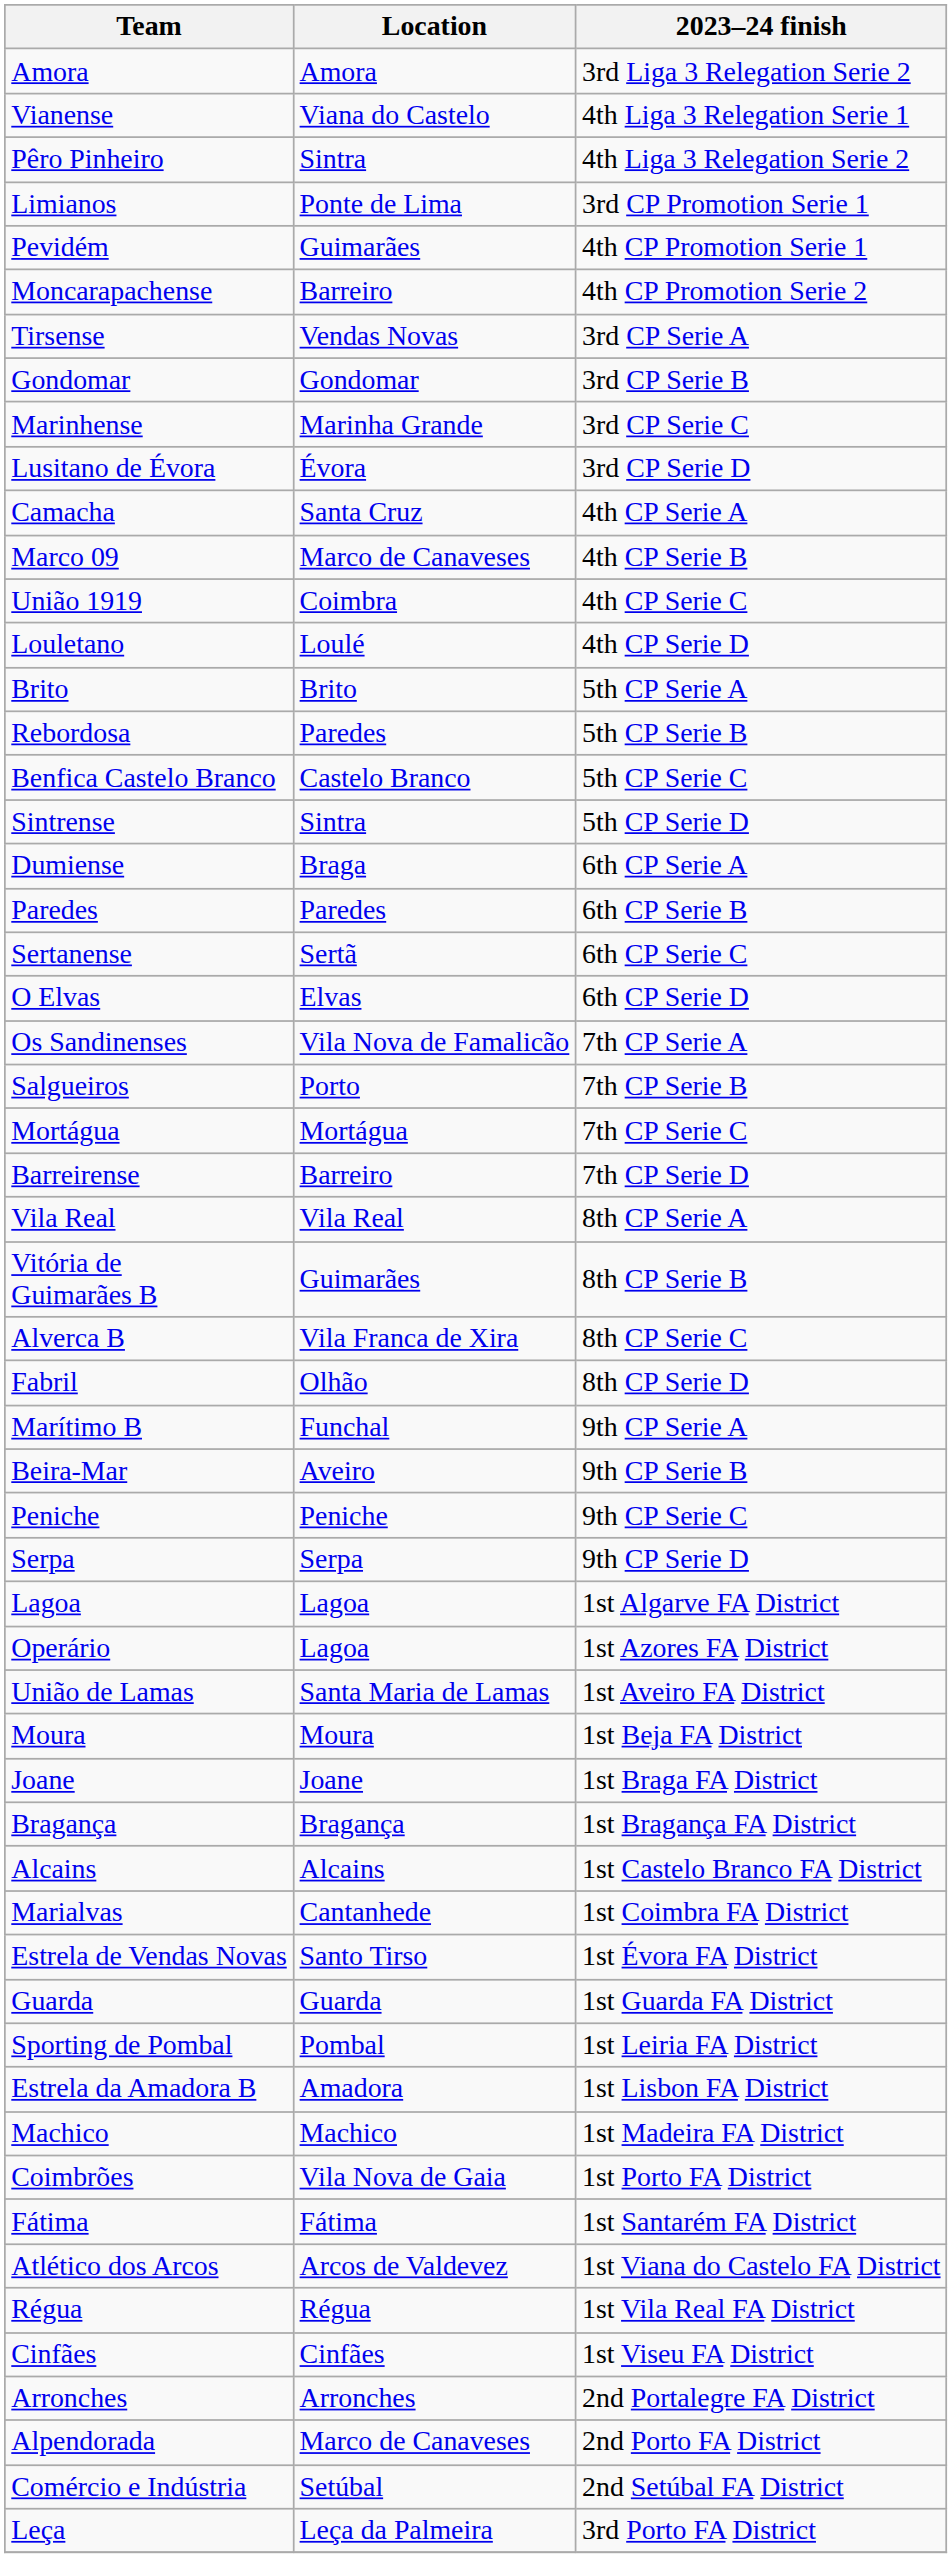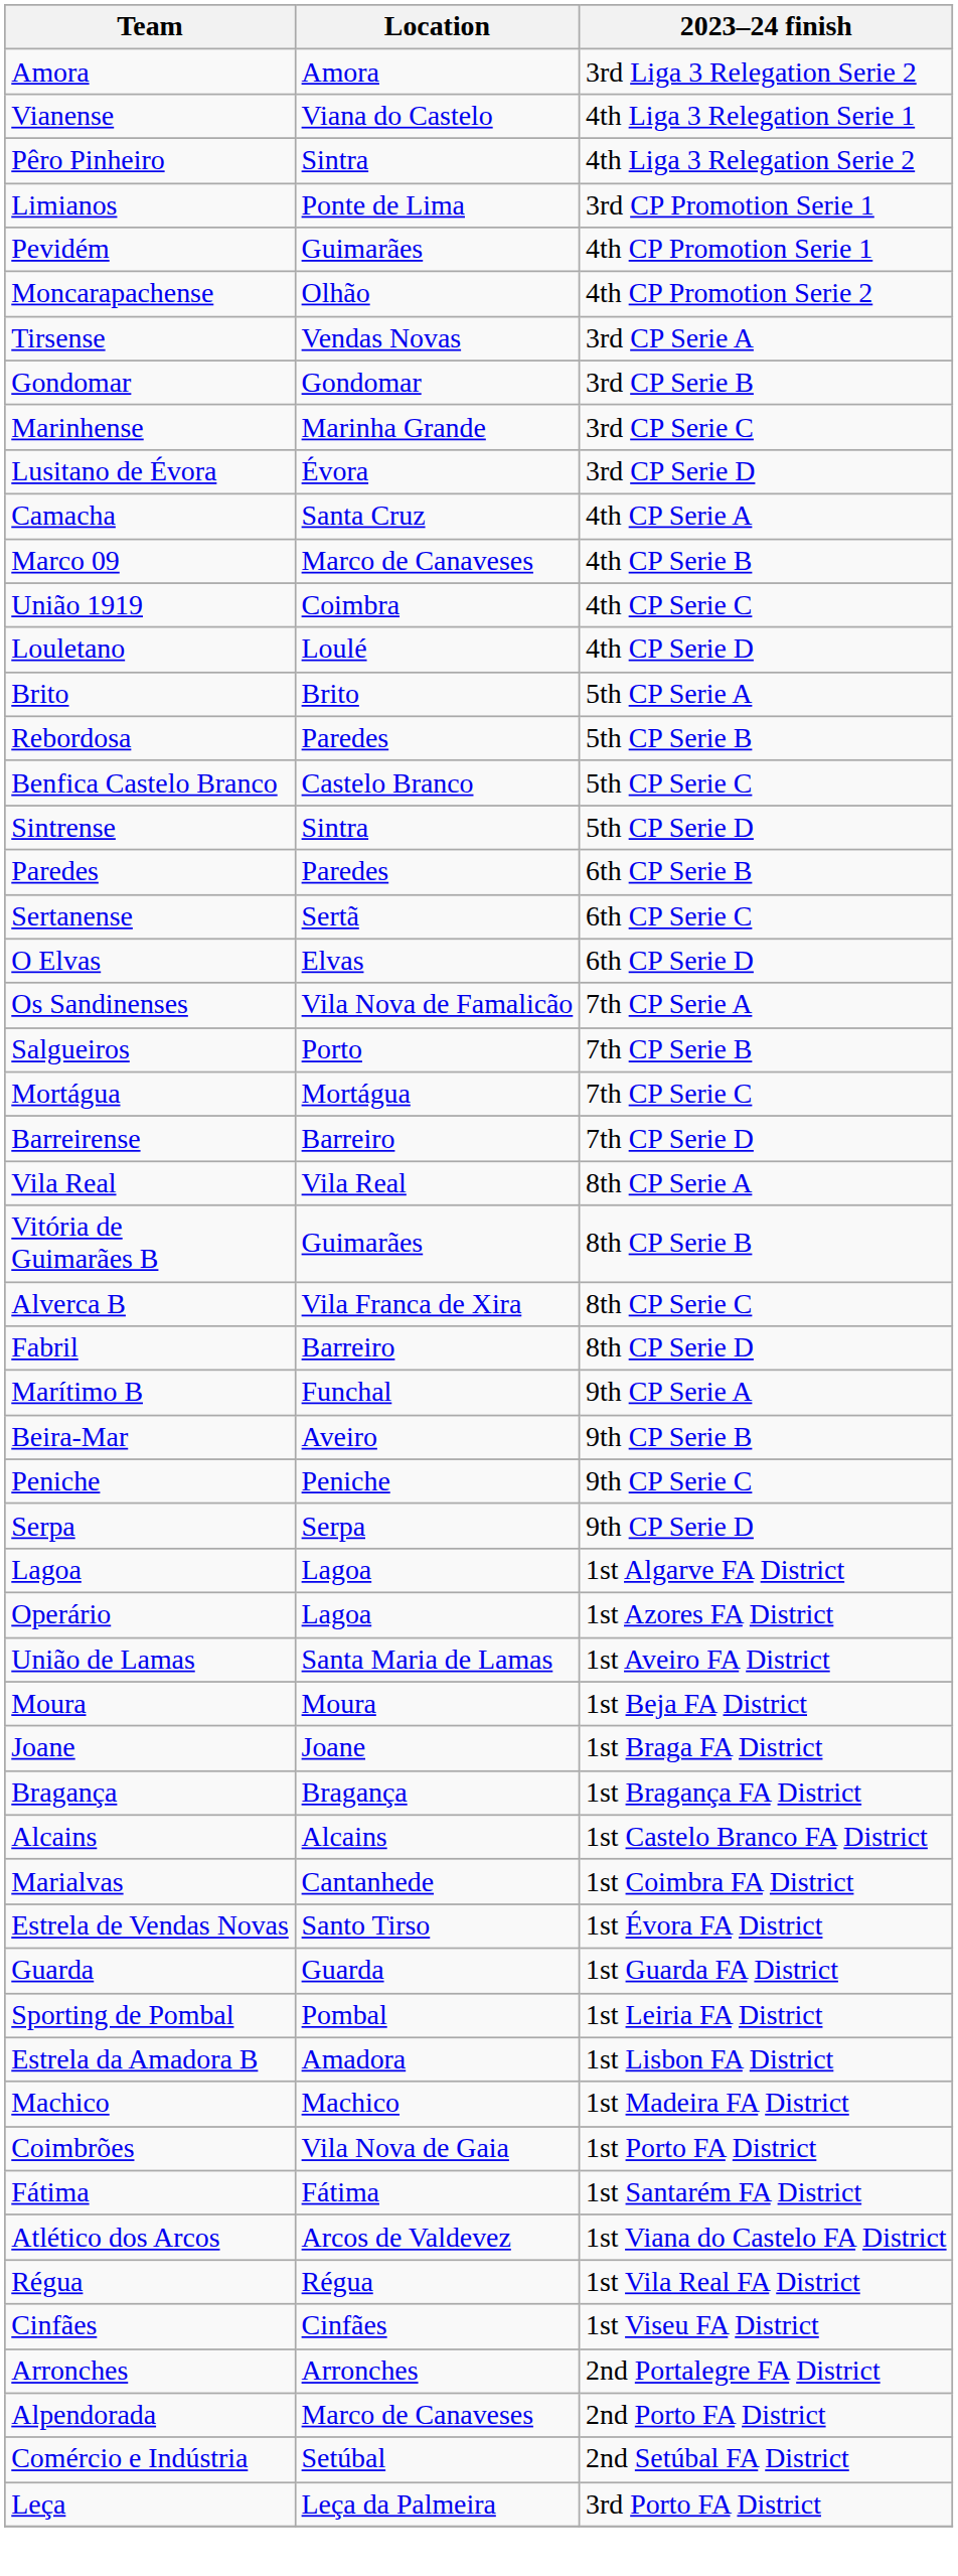Moncarapachense | Location: Barreiro -> Olhão
- row: Dumiense | Braga | 6th CP Serie A
Fabril | Location: Olhão -> Barreiro
